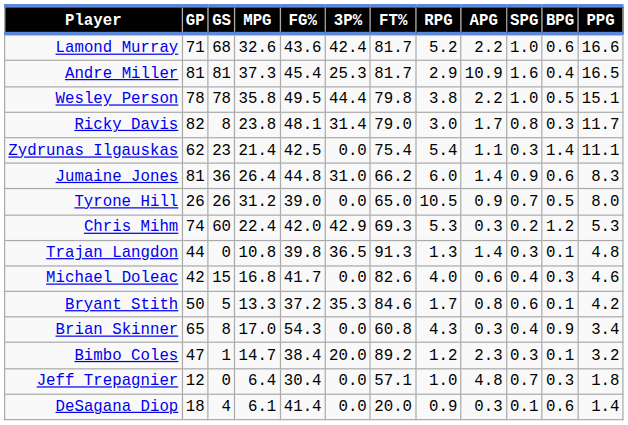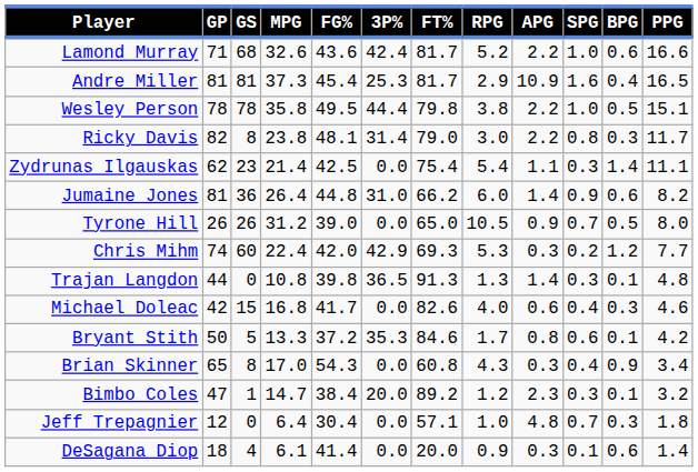Ricky Davis | APG: 1.7 -> 2.2
Jumaine Jones | PPG: 8.3 -> 8.2
Chris Mihm | PPG: 5.3 -> 7.7
